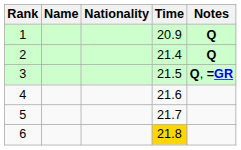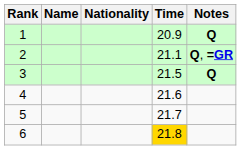2 | Time: 21.4 -> 21.1
2 | Notes: Q -> Q, =GR
3 | Notes: Q, =GR -> Q
